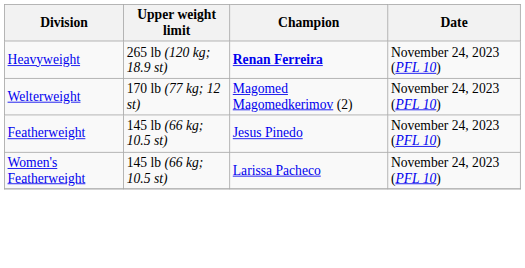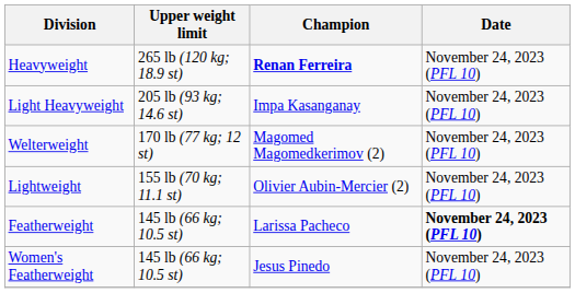+ row: Light Heavyweight | 205 lb (93 kg; 14.6 st) | Impa Kasanganay | November 24, 2023 (PFL 10)
+ row: Lightweight | 155 lb (70 kg; 11.1 st) | Olivier Aubin-Mercier (2) | November 24, 2023 (PFL 10)
Featherweight | Champion: Jesus Pinedo -> Larissa Pacheco
Featherweight | Date: normal -> bold
Women's Featherweight | Champion: Larissa Pacheco -> Jesus Pinedo
